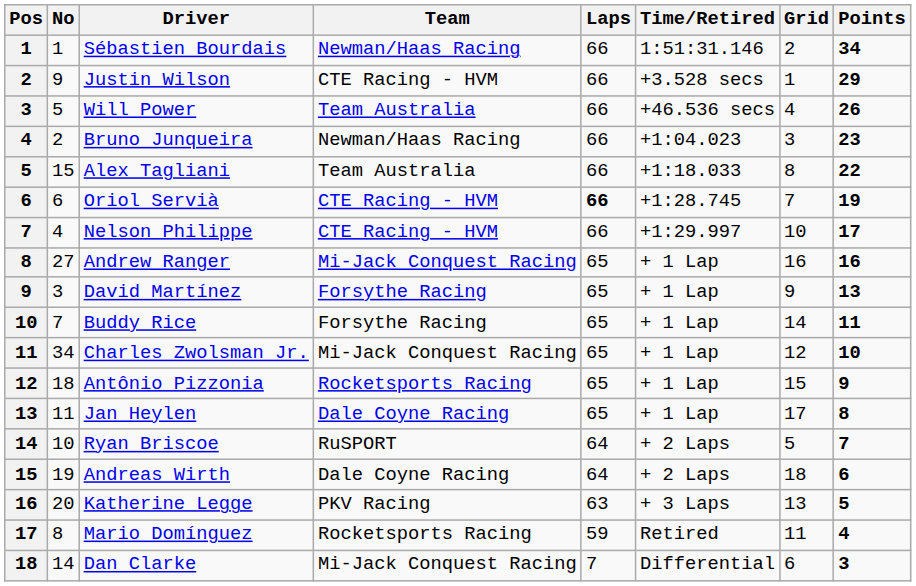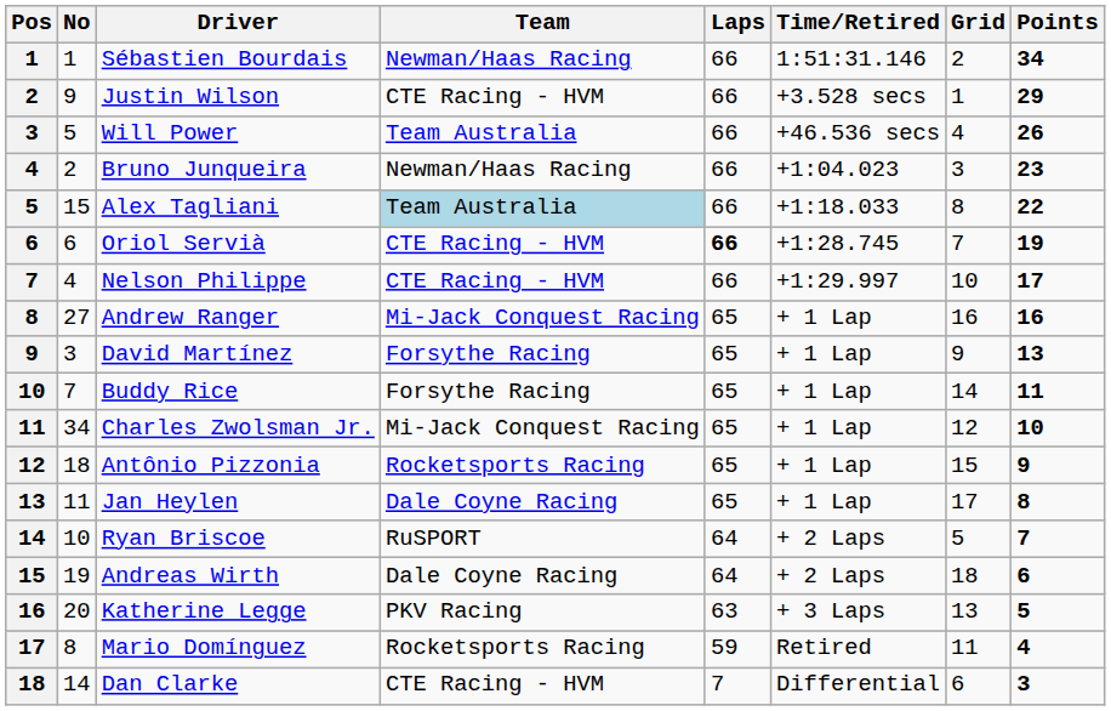Alex Tagliani | Team: no background -> lightblue background
Dan Clarke | Team: Mi-Jack Conquest Racing -> CTE Racing - HVM
